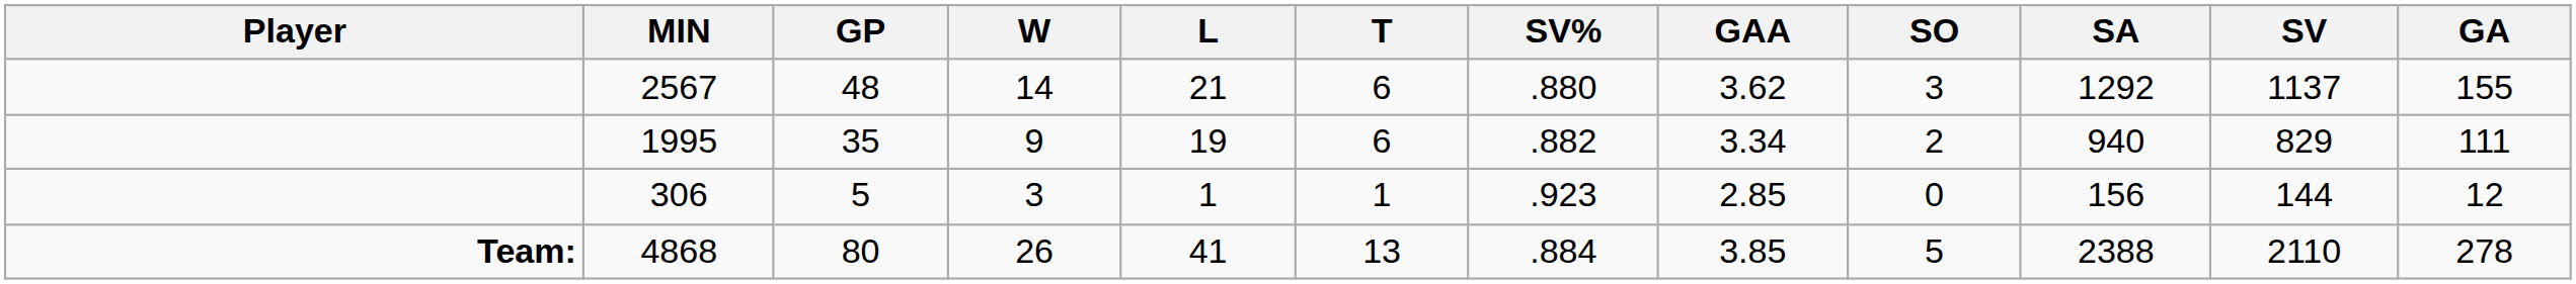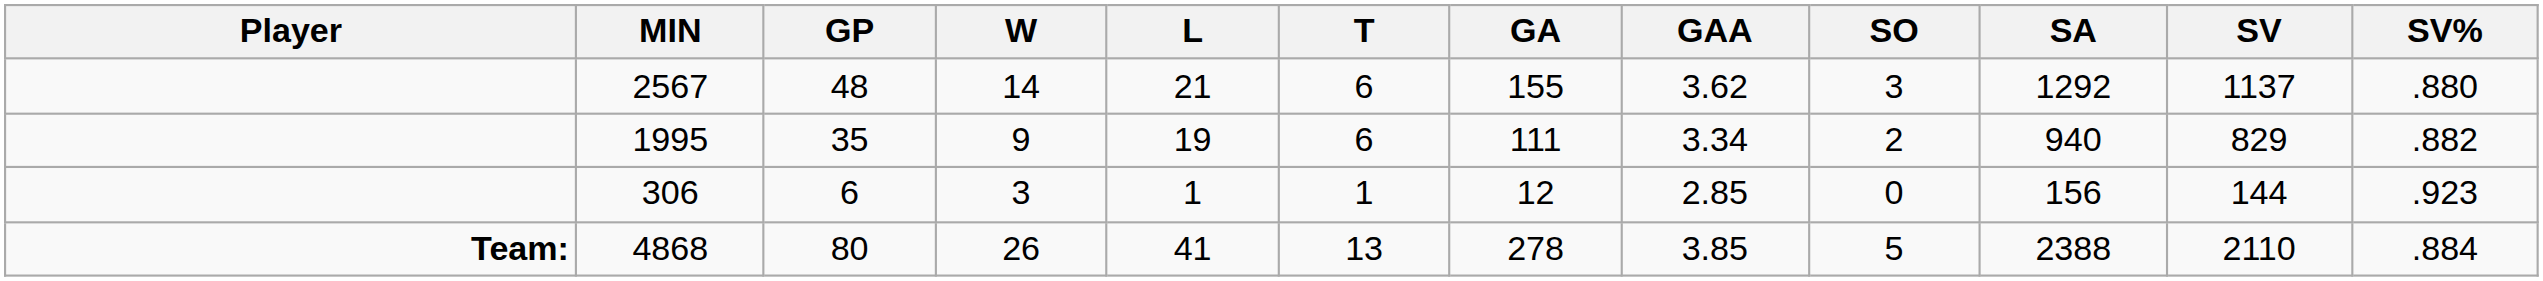columns swapped: GA <-> SV%
306 | GP: 5 -> 6
